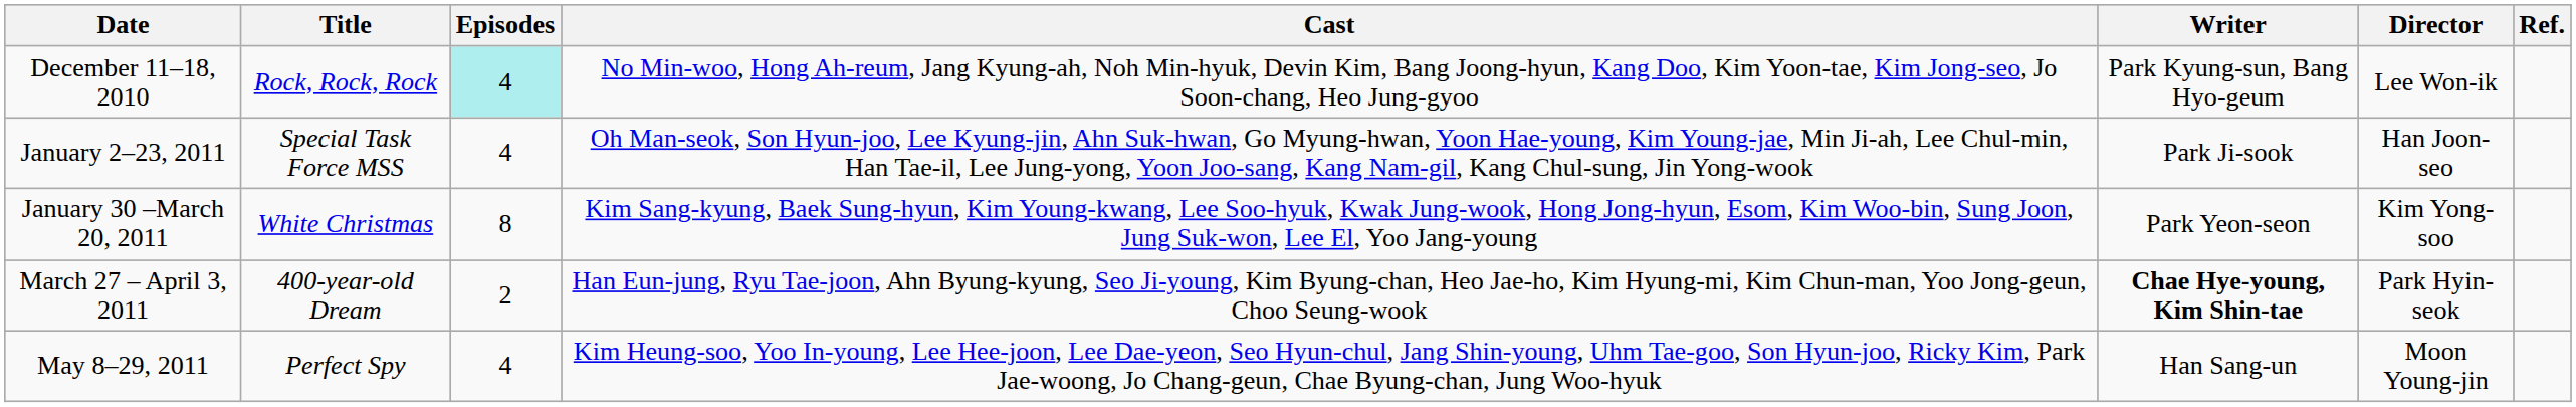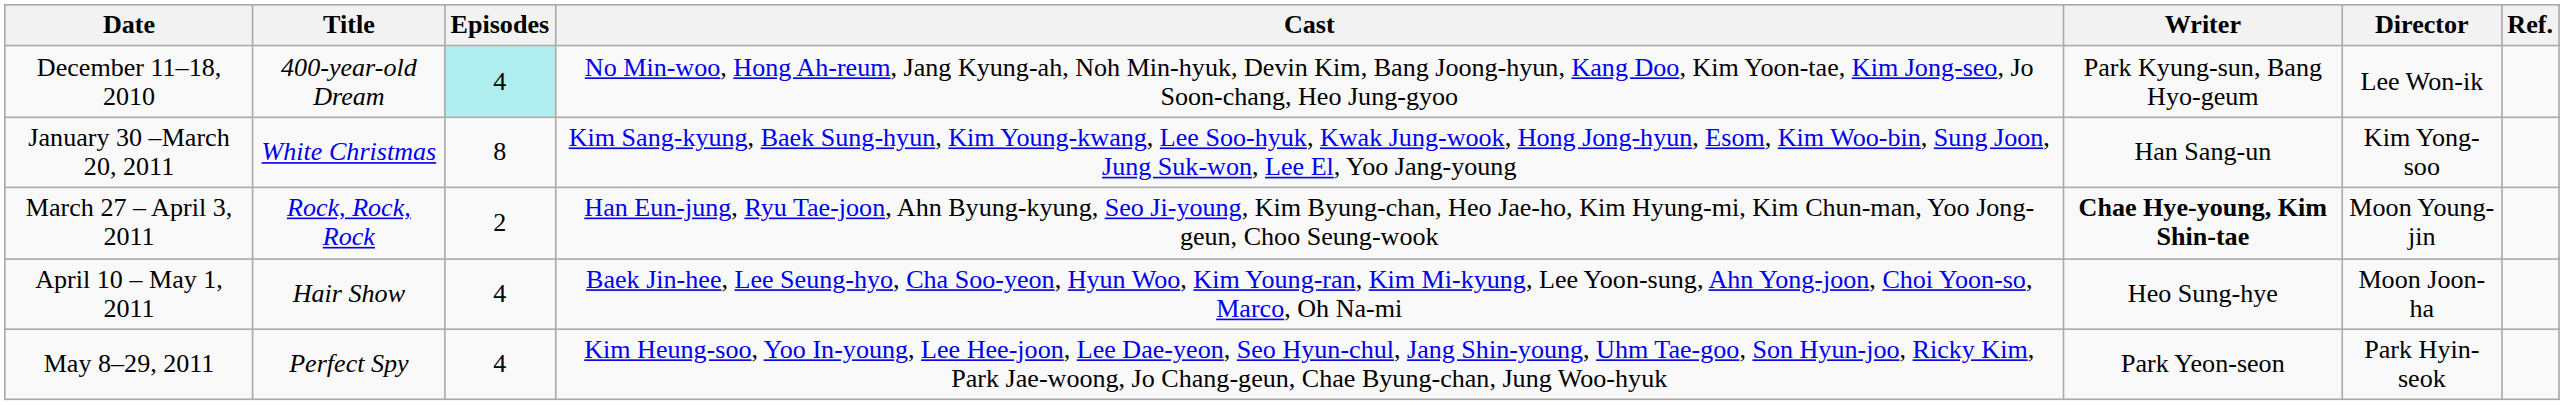December 11–18, 2010 | Title: Rock, Rock, Rock -> 400-year-old Dream
- row: January 2–23, 2011 | Special Task Force MSS | 4 | Oh Man-seok, Son Hyun-joo, Lee Kyung-jin, Ahn Suk-hwan, Go Myung-hwan, Yoon Hae-young, Kim Young-jae, Min Ji-ah, Lee Chul-min, Han Tae-il, Lee Jung-yong, Yoon Joo-sang, Kang Nam-gil, Kang Chul-sung, Jin Yong-wook | Park Ji-sook | Han Joon-seo
January 30 –March 20, 2011 | Writer: Park Yeon-seon -> Han Sang-un
March 27 – April 3, 2011 | Title: 400-year-old Dream -> Rock, Rock, Rock
March 27 – April 3, 2011 | Director: Park Hyin-seok -> Moon Young-jin
+ row: April 10 – May 1, 2011 | Hair Show | 4 | Baek Jin-hee, Lee Seung-hyo, Cha Soo-yeon, Hyun Woo, Kim Young-ran, Kim Mi-kyung, Lee Yoon-sung, Ahn Yong-joon, Choi Yoon-so, Marco, Oh Na-mi | Heo Sung-hye | Moon Joon-ha
May 8–29, 2011 | Writer: Han Sang-un -> Park Yeon-seon
May 8–29, 2011 | Director: Moon Young-jin -> Park Hyin-seok
